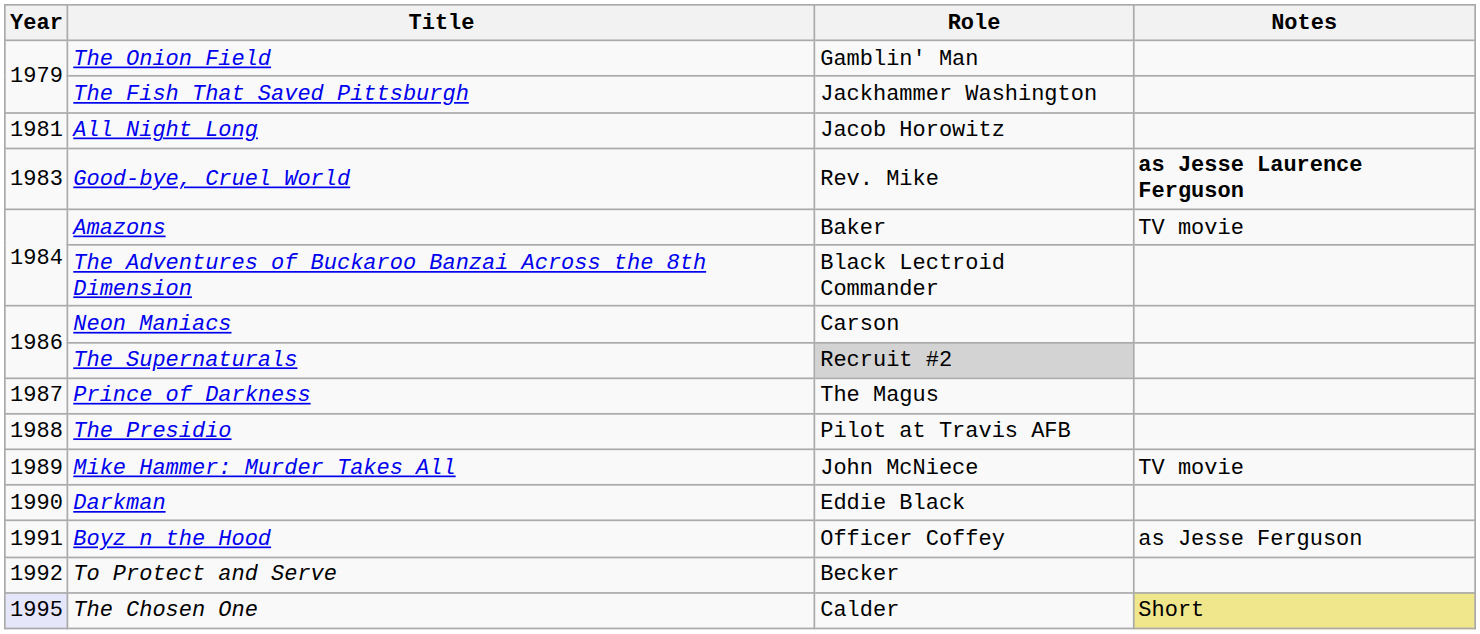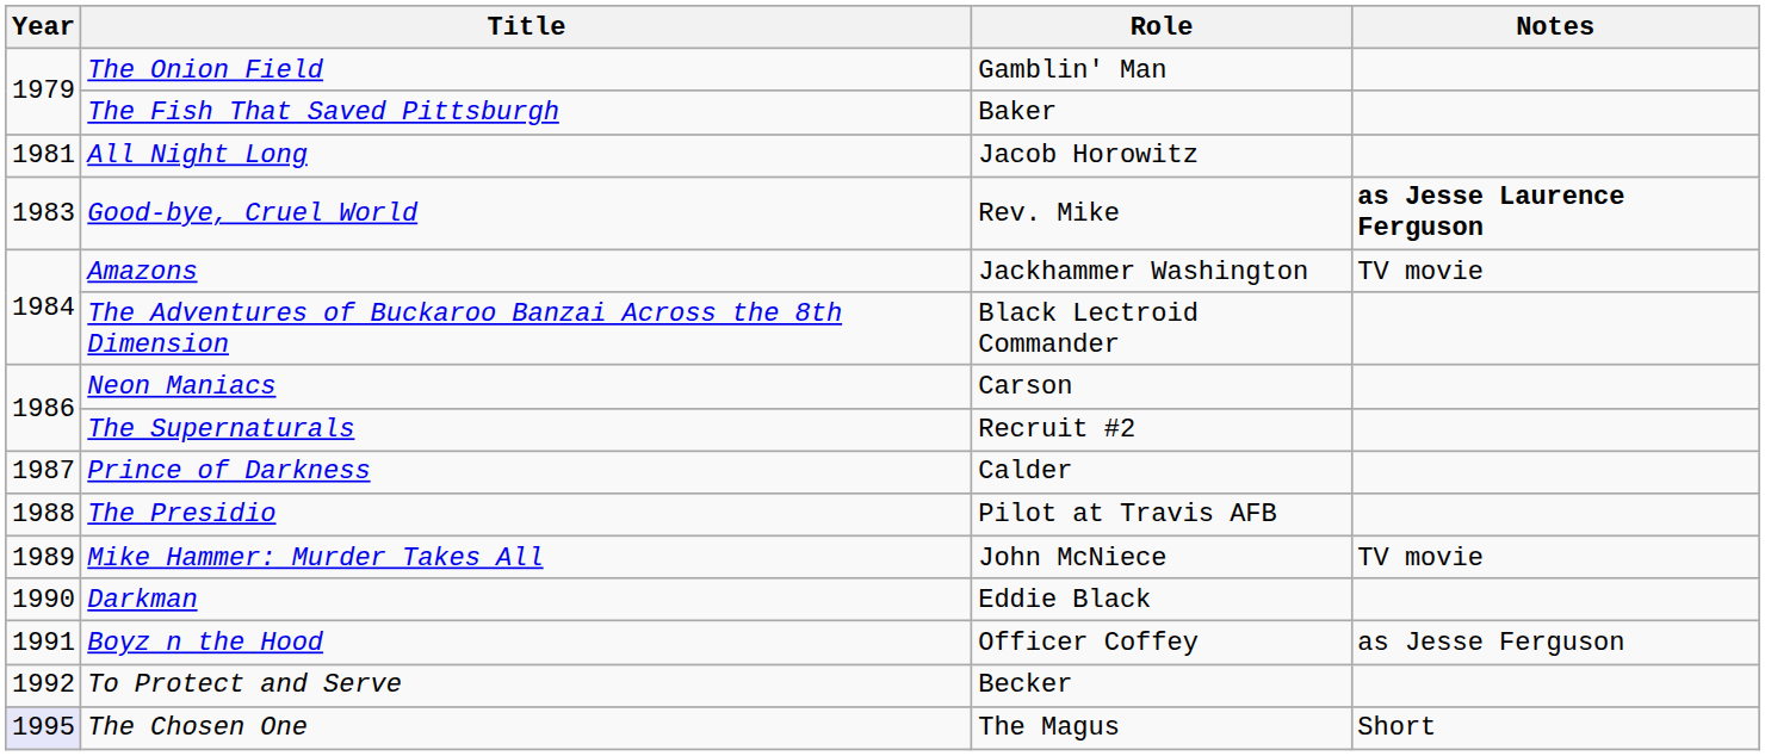The Fish That Saved Pittsburgh | Role: Jackhammer Washington -> Baker
Amazons | Role: Baker -> Jackhammer Washington
The Supernaturals | Role: lightgrey background -> no background
Prince of Darkness | Role: The Magus -> Calder
The Chosen One | Role: Calder -> The Magus
The Chosen One | Notes: khaki background -> no background
